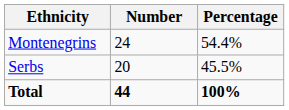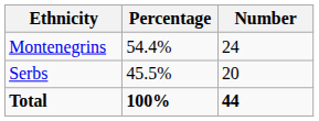columns swapped: Number <-> Percentage
